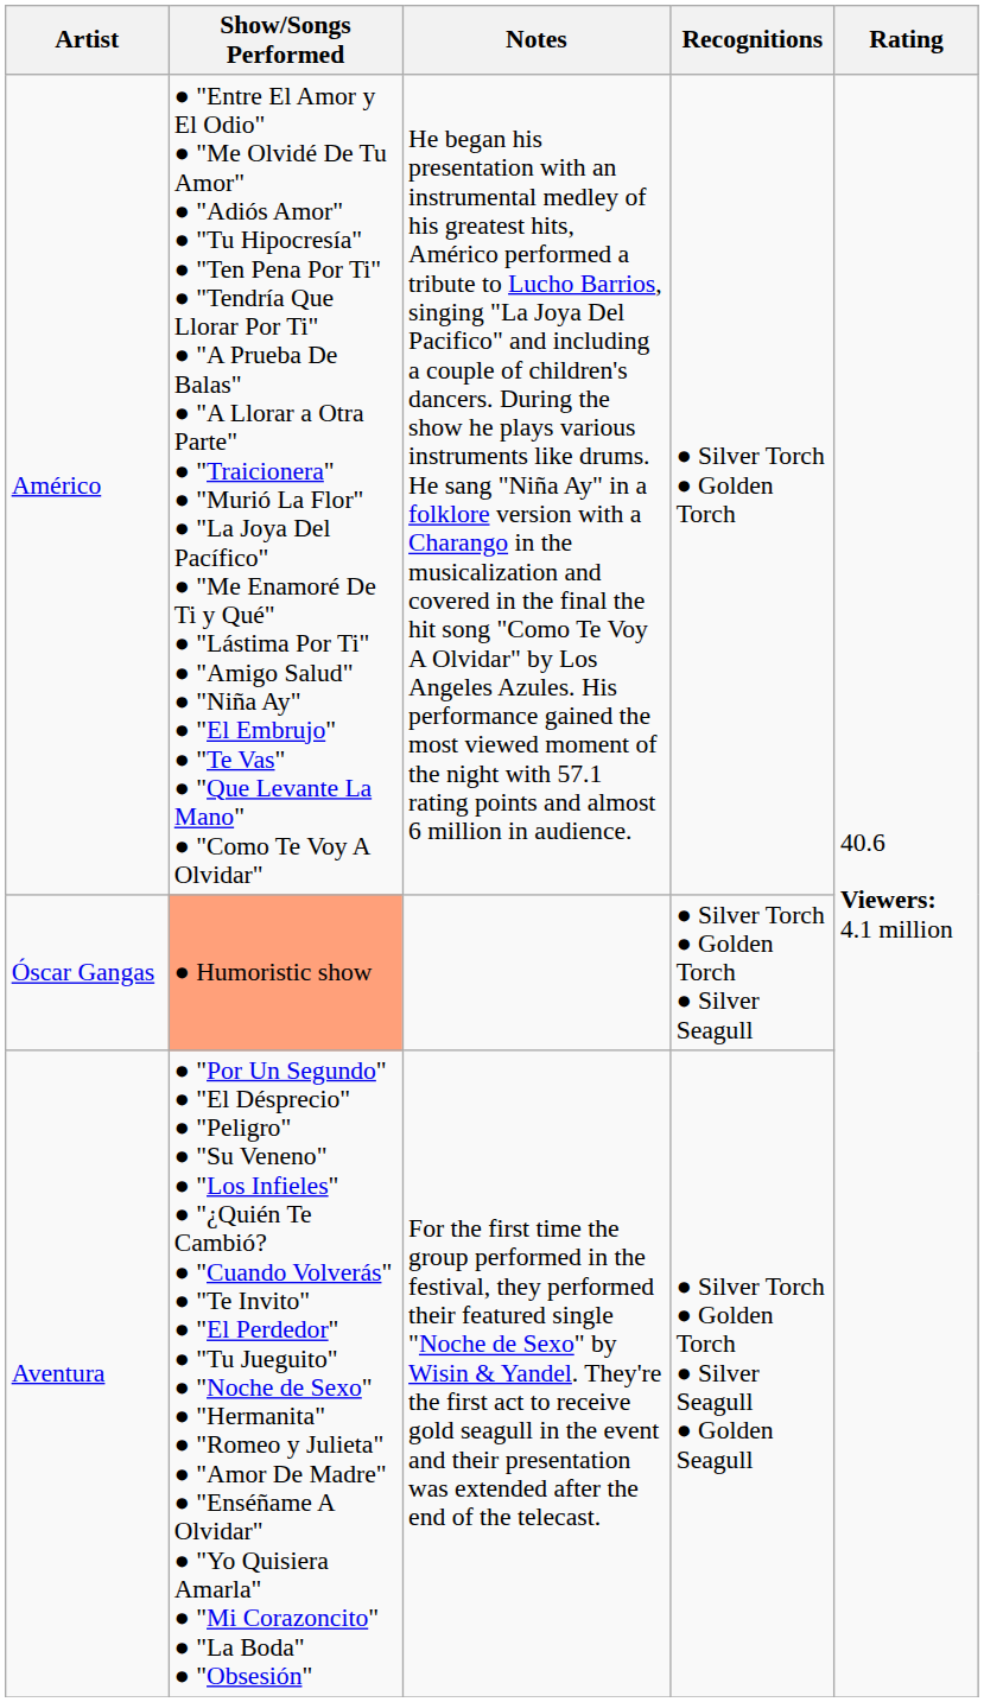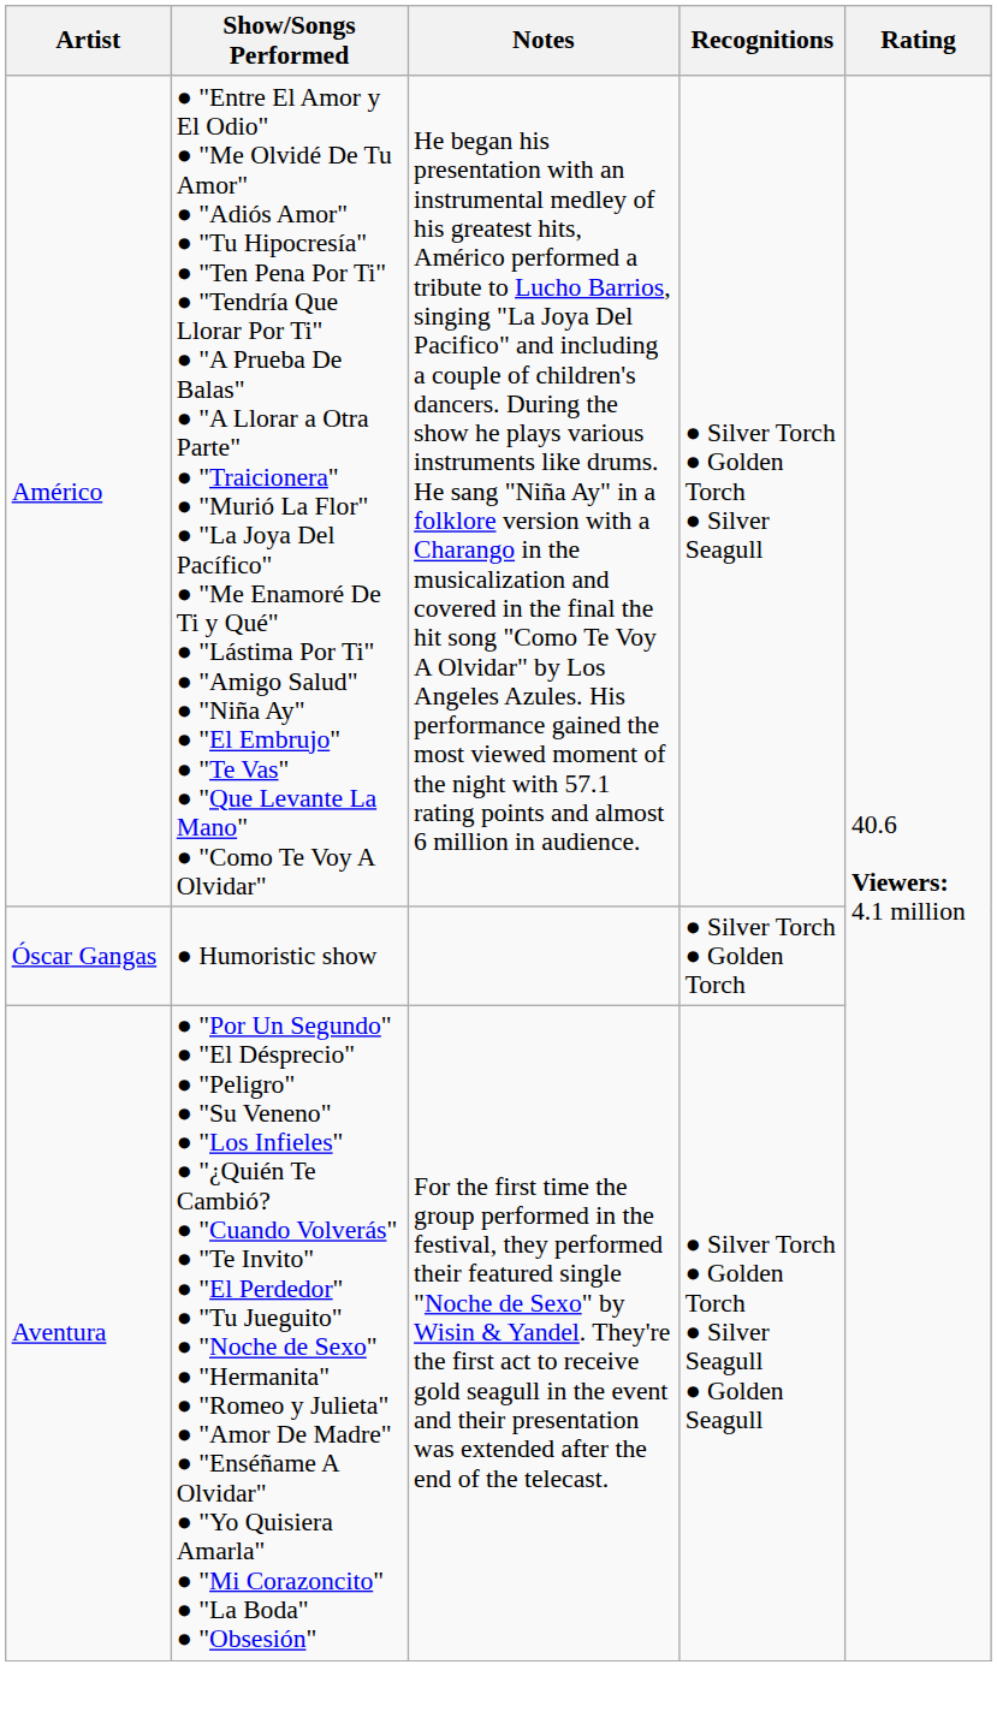Américo | Recognitions: ● Silver Torch ● Golden Torch -> ● Silver Torch ● Golden Torch ● Silver Seagull
Óscar Gangas | Show/Songs Performed: lightsalmon background -> no background
Óscar Gangas | Recognitions: ● Silver Torch ● Golden Torch ● Silver Seagull -> ● Silver Torch ● Golden Torch
